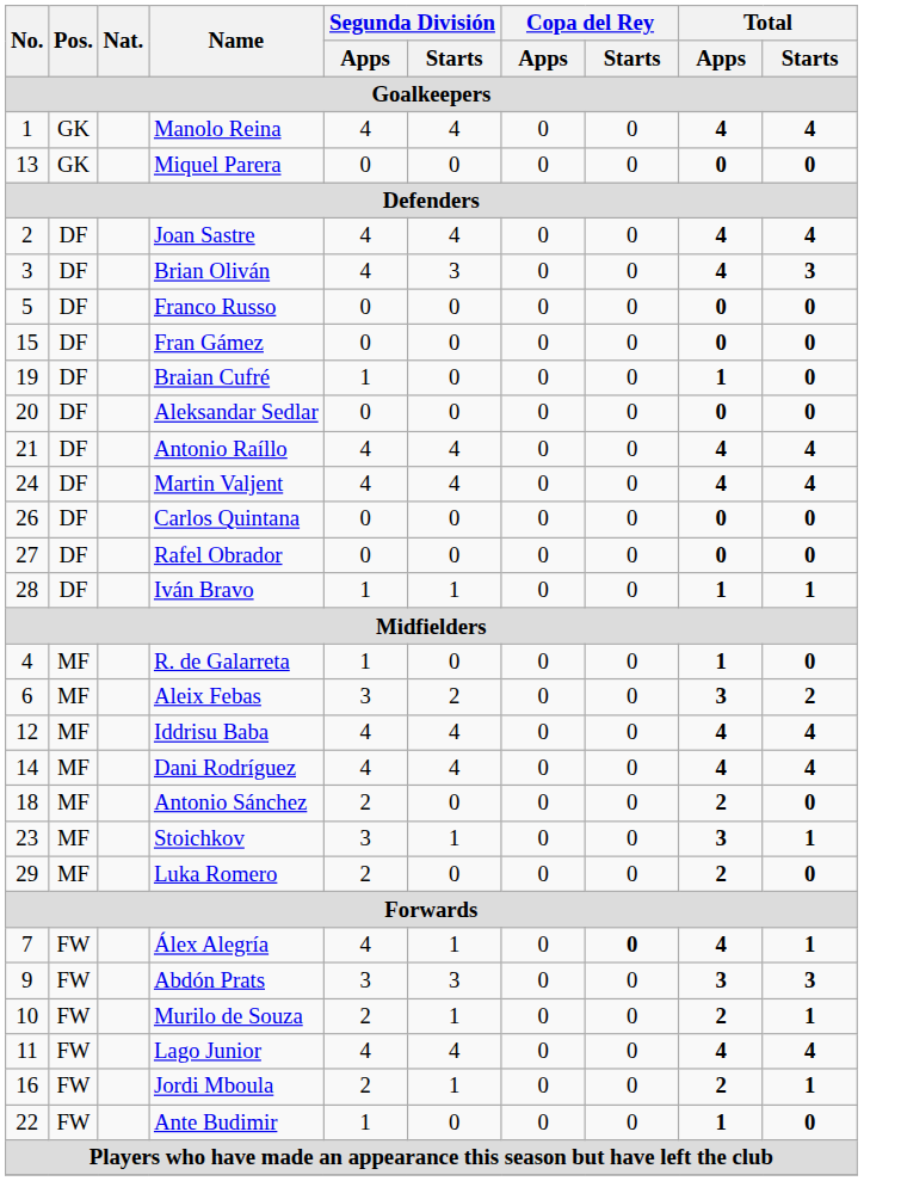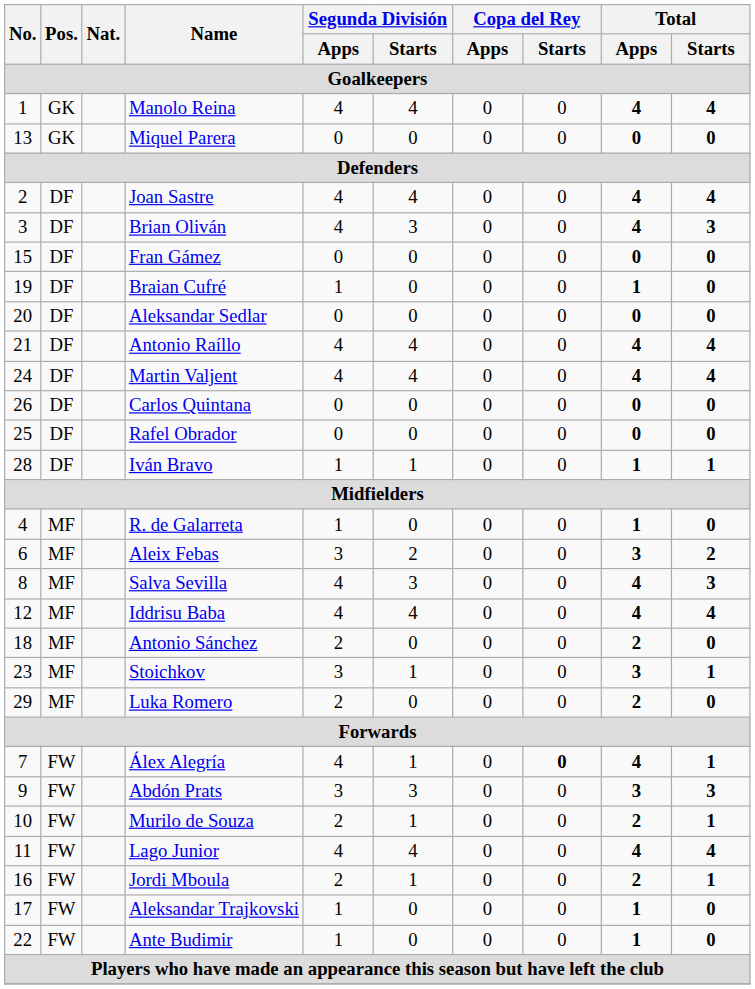- row: 5 | DF | Franco Russo | 0 | 0 | 0 | 0 | 0 | 0
Rafel Obrador | No.: 27 -> 25
+ row: 8 | MF | Salva Sevilla | 4 | 3 | 0 | 0 | 4 | 3
- row: 14 | MF | Dani Rodríguez | 4 | 4 | 0 | 0 | 4 | 4
+ row: 17 | FW | Aleksandar Trajkovski | 1 | 0 | 0 | 0 | 1 | 0
